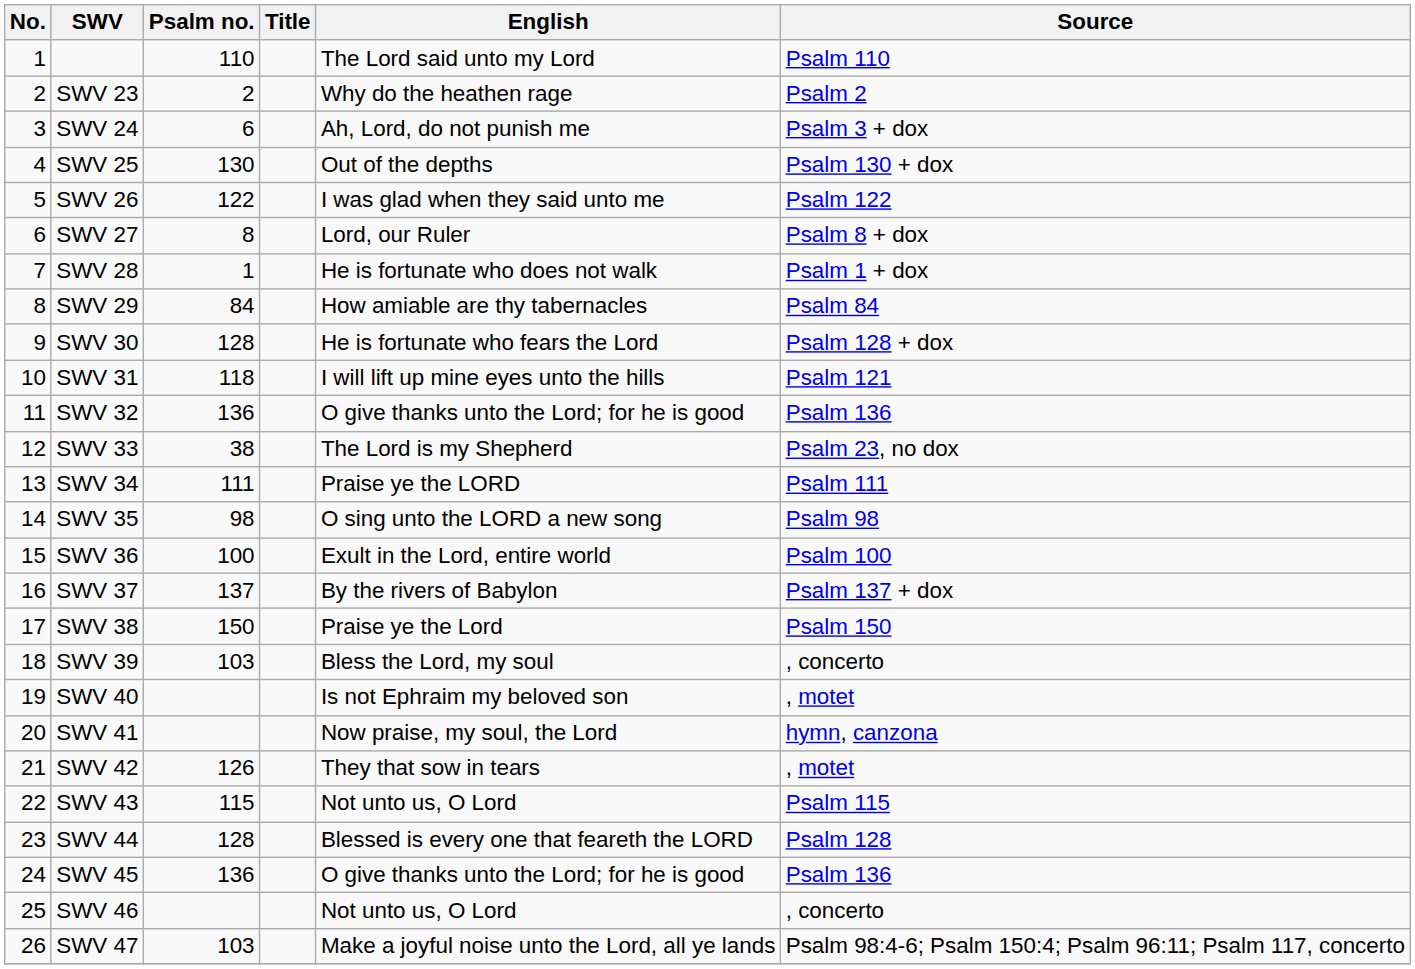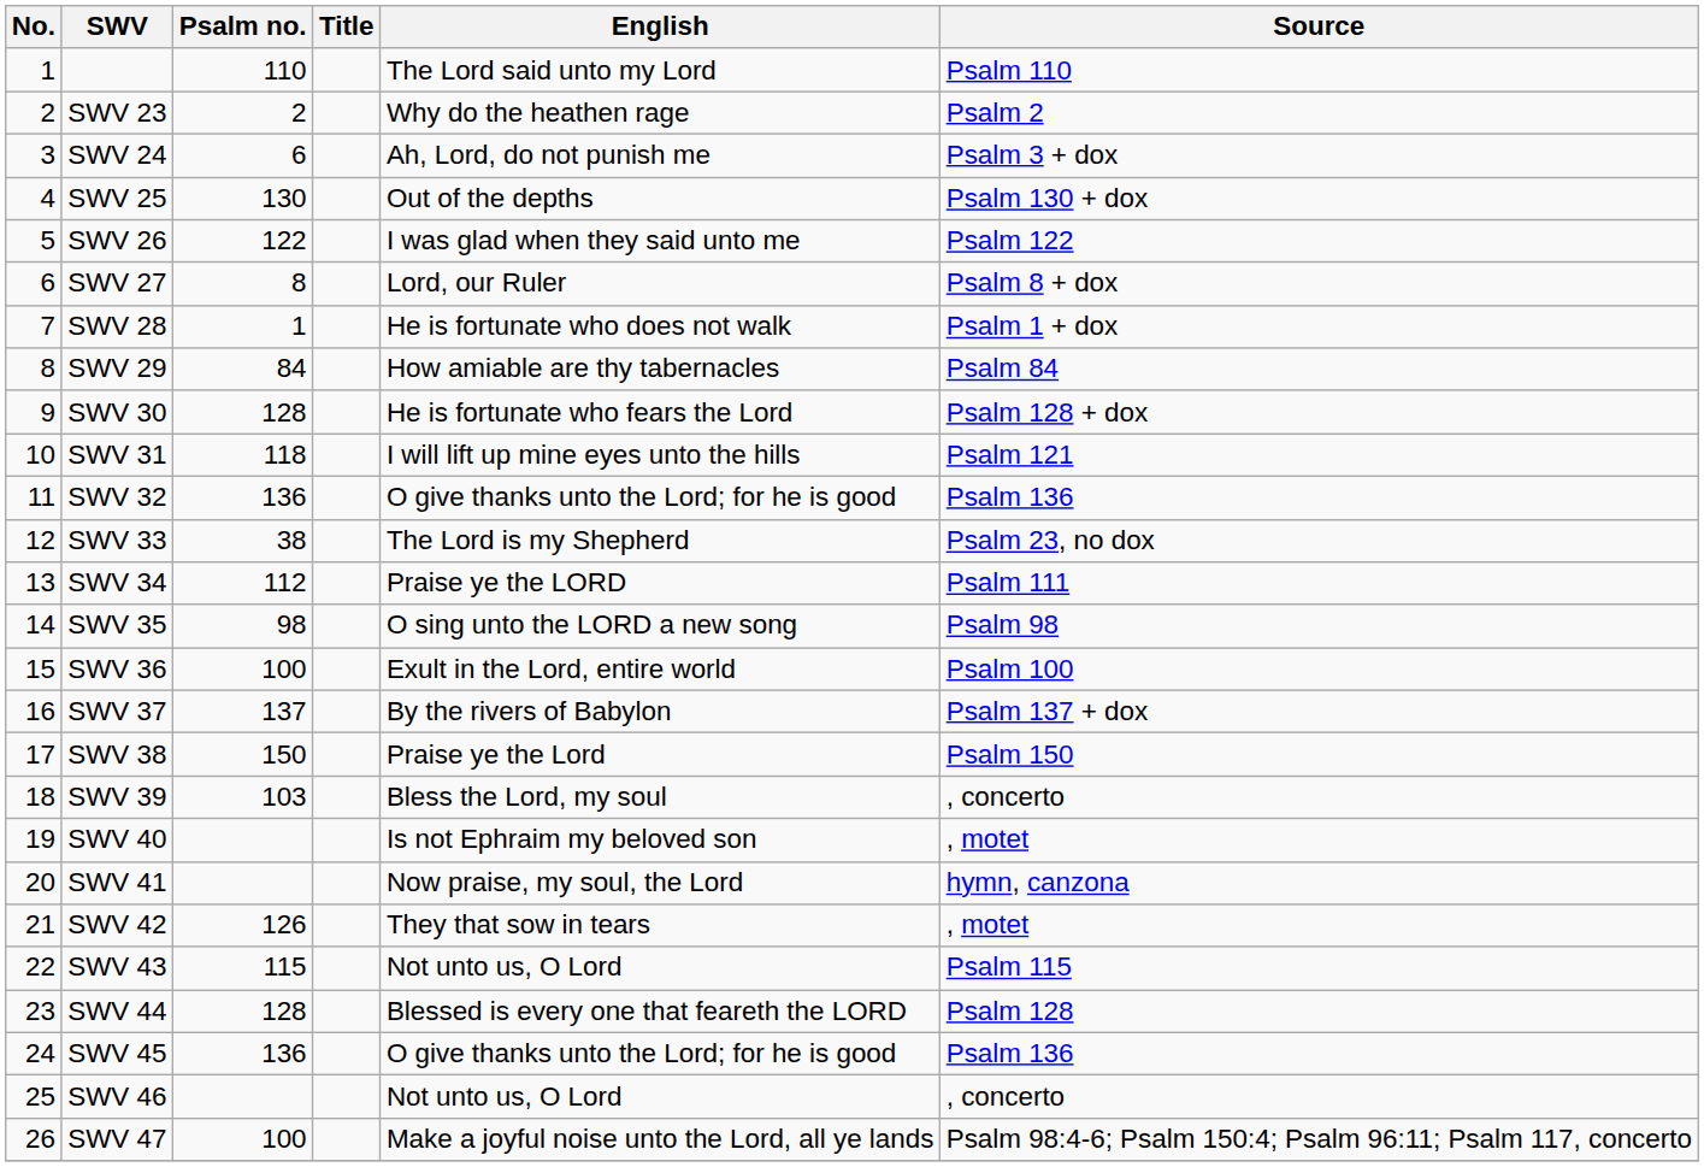SWV 34 | Psalm no.: 111 -> 112
SWV 47 | Psalm no.: 103 -> 100
